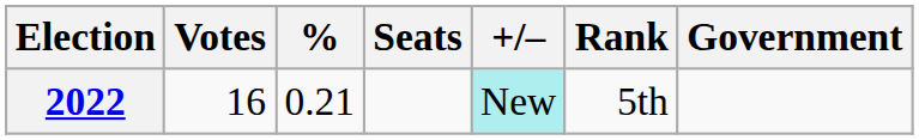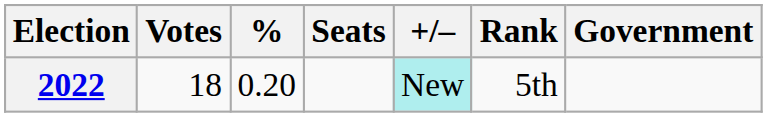2022 | Votes: 16 -> 18
2022 | %: 0.21 -> 0.20
